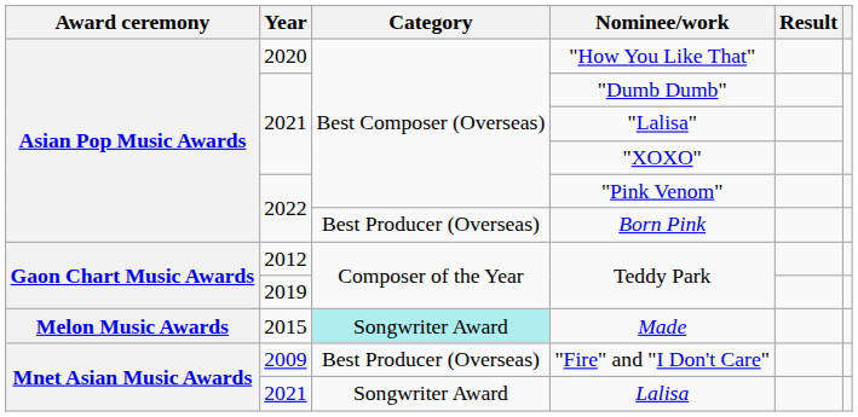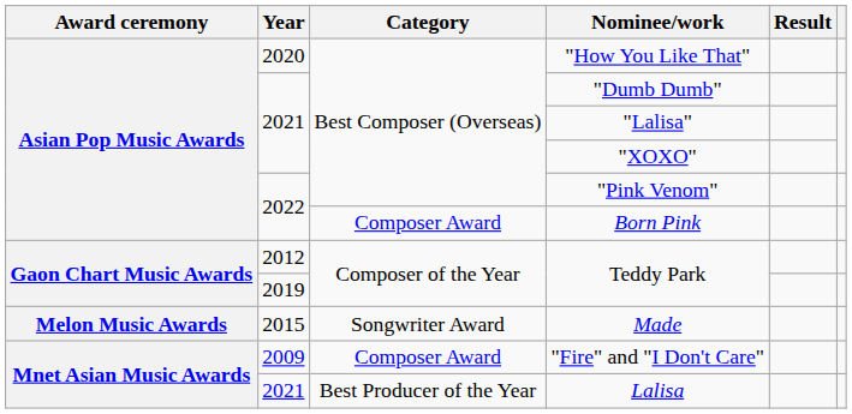Born Pink | Category: Best Producer (Overseas) -> Composer Award
Made | Category: paleturquoise background -> no background
"Fire" and "I Don't Care" | Category: Best Producer (Overseas) -> Composer Award
Lalisa | Category: Songwriter Award -> Best Producer of the Year
